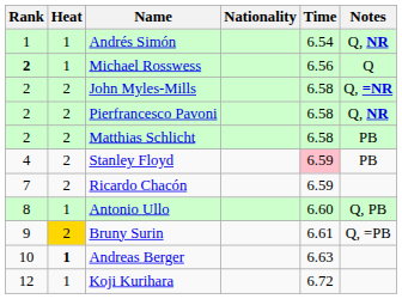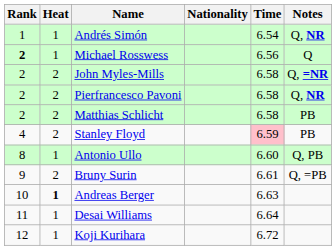- row: 7 | 2 | Ricardo Chacón | 6.59
Bruny Surin | Heat: gold background -> no background
+ row: 11 | 1 | Desai Williams | 6.64
